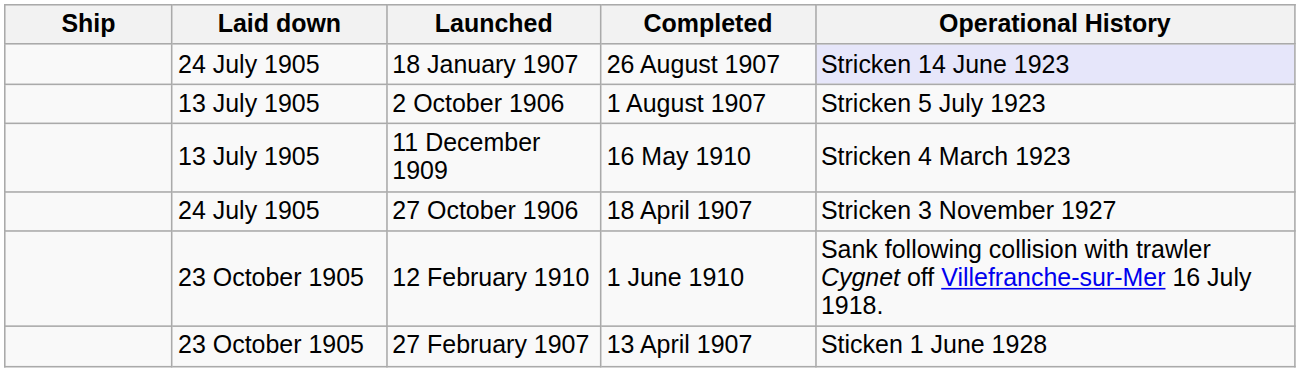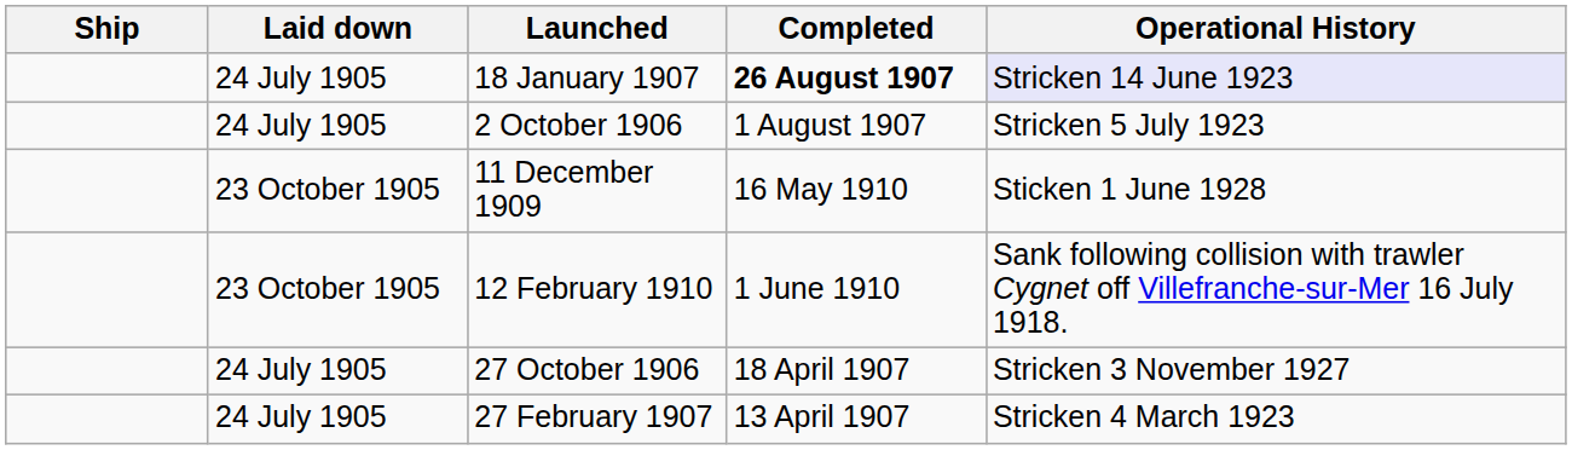18 January 1907 | Completed: normal -> bold
2 October 1906 | Laid down: 13 July 1905 -> 24 July 1905
11 December 1909 | Laid down: 13 July 1905 -> 23 October 1905
11 December 1909 | Operational History: Stricken 4 March 1923 -> Sticken 1 June 1928
rows swapped: 12 February 1910 <-> 27 October 1906
27 February 1907 | Laid down: 23 October 1905 -> 24 July 1905
27 February 1907 | Operational History: Sticken 1 June 1928 -> Stricken 4 March 1923
